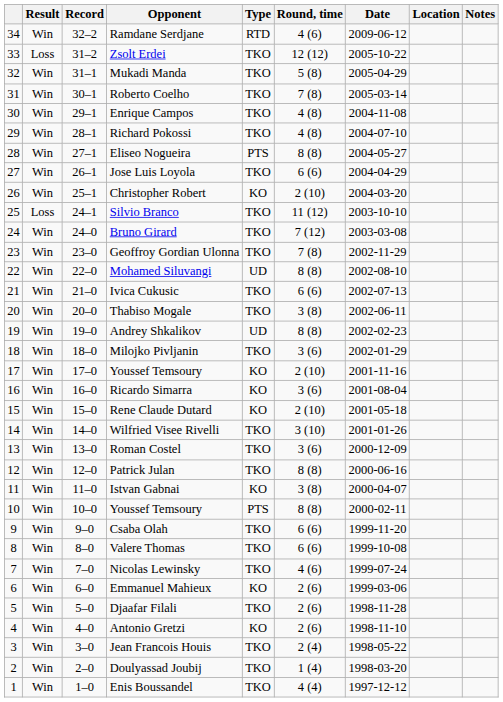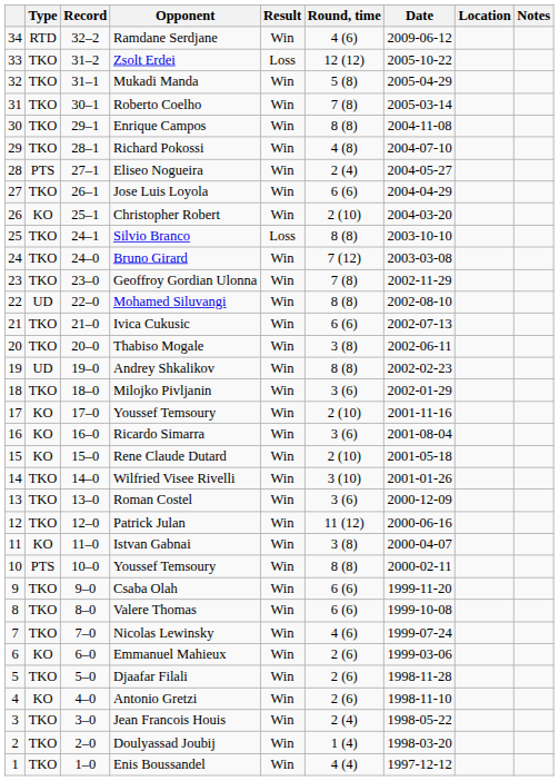columns swapped: Result <-> Type
Enrique Campos | Round, time: 4 (8) -> 8 (8)
Eliseo Nogueira | Round, time: 8 (8) -> 2 (4)
Silvio Branco | Round, time: 11 (12) -> 8 (8)
Patrick Julan | Round, time: 8 (8) -> 11 (12)
